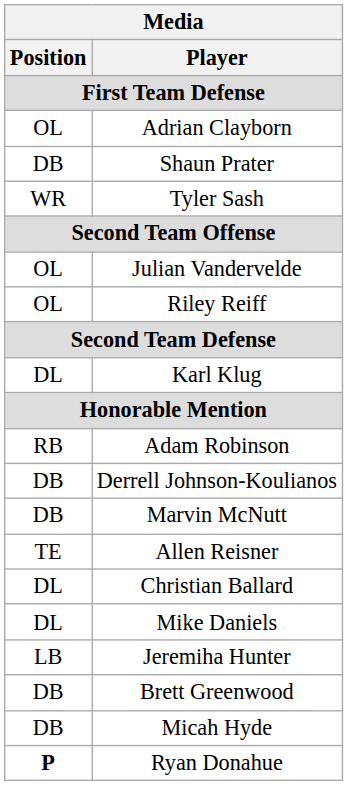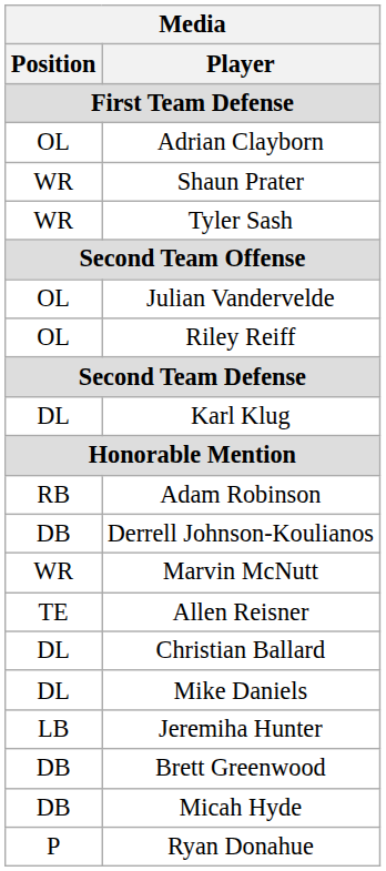Shaun Prater | Media / Position: DB -> WR
Marvin McNutt | Media / Position: DB -> WR
Ryan Donahue | Media / Position: bold -> normal
